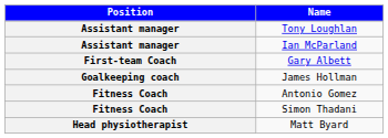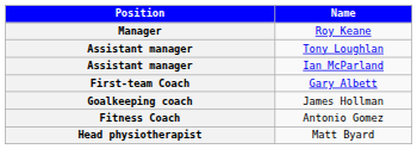+ row: Manager | Roy Keane
- row: Fitness Coach | Simon Thadani
